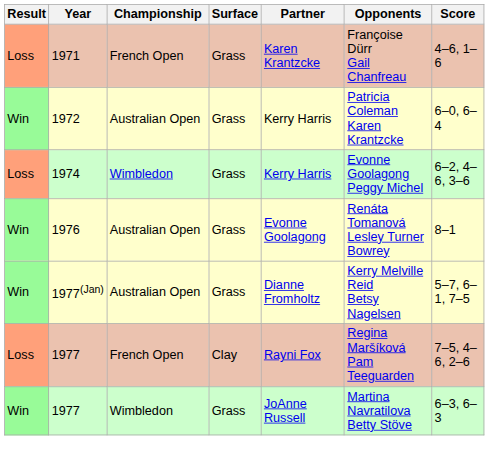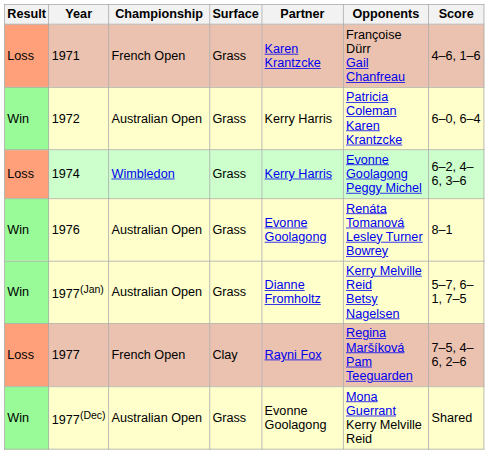- row: Win | 1977 | Wimbledon | Grass | JoAnne Russell | Martina Navratilova Betty Stöve | 6–3, 6–3
+ row: Win | 1977(Dec) | Australian Open | Grass | Evonne Goolagong | Mona Guerrant Kerry Melville Reid | Shared
